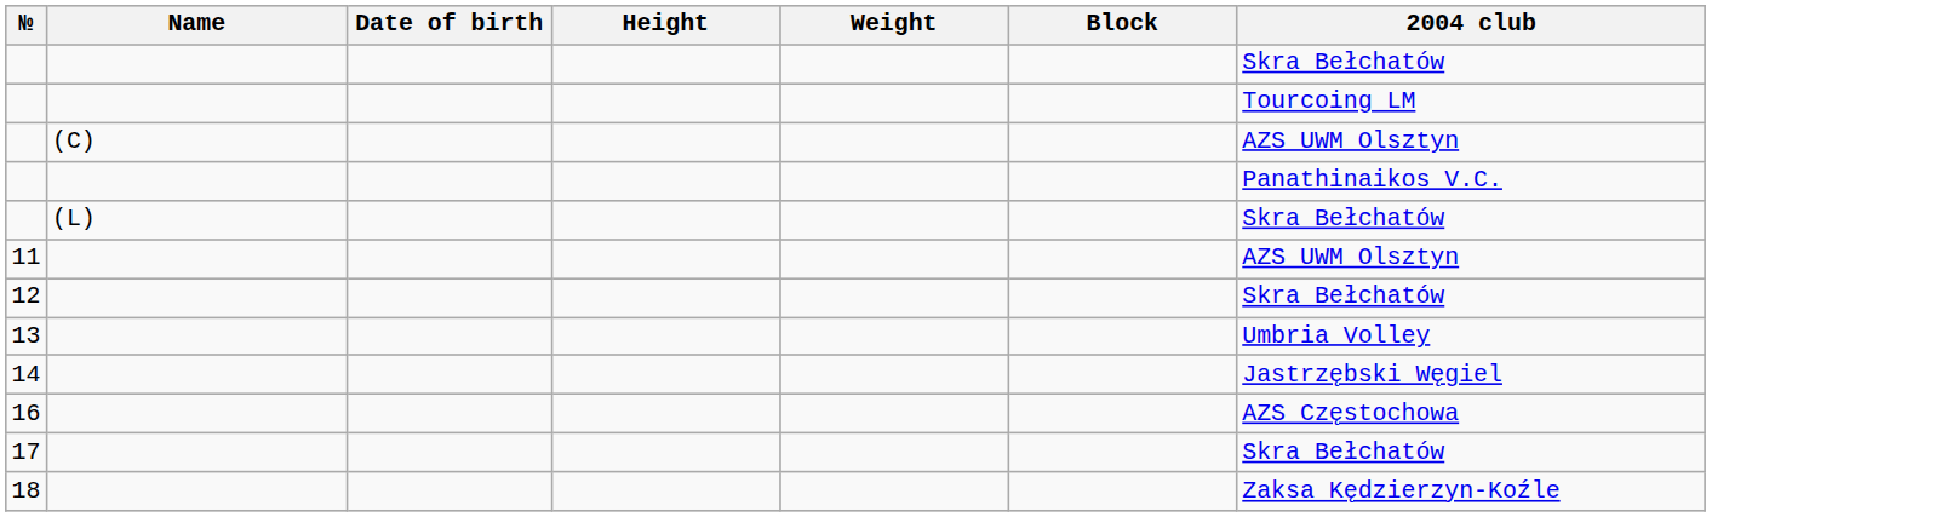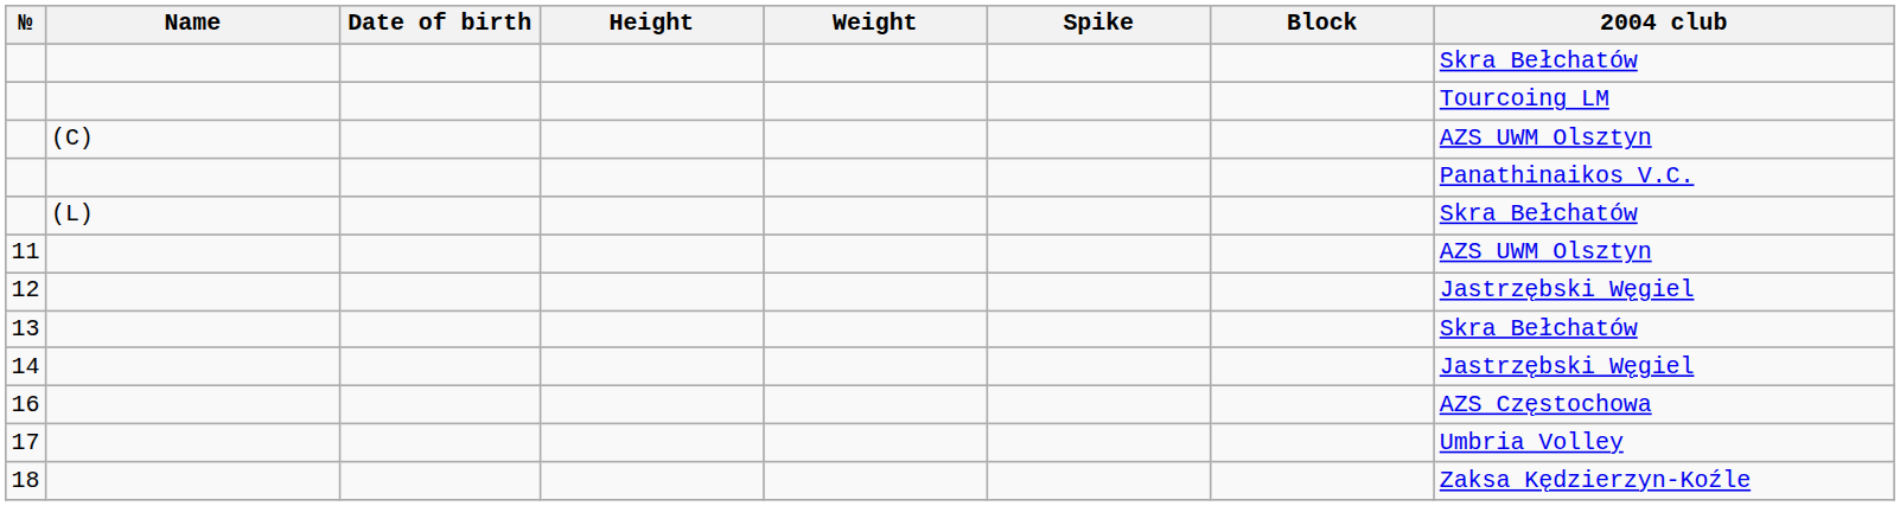+ column: Spike
12 | 2004 club: Skra Bełchatów -> Jastrzębski Węgiel
13 | 2004 club: Umbria Volley -> Skra Bełchatów
17 | 2004 club: Skra Bełchatów -> Umbria Volley
